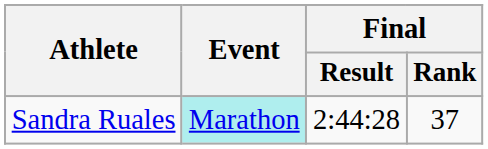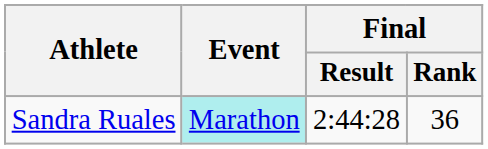Sandra Ruales | Final / Rank: 37 -> 36
